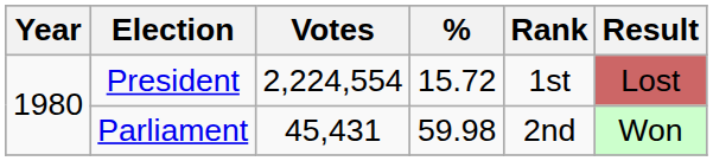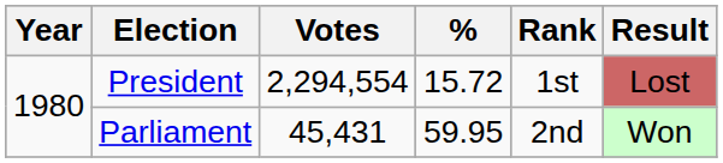President | Votes: 2,224,554 -> 2,294,554
Parliament | %: 59.98 -> 59.95
